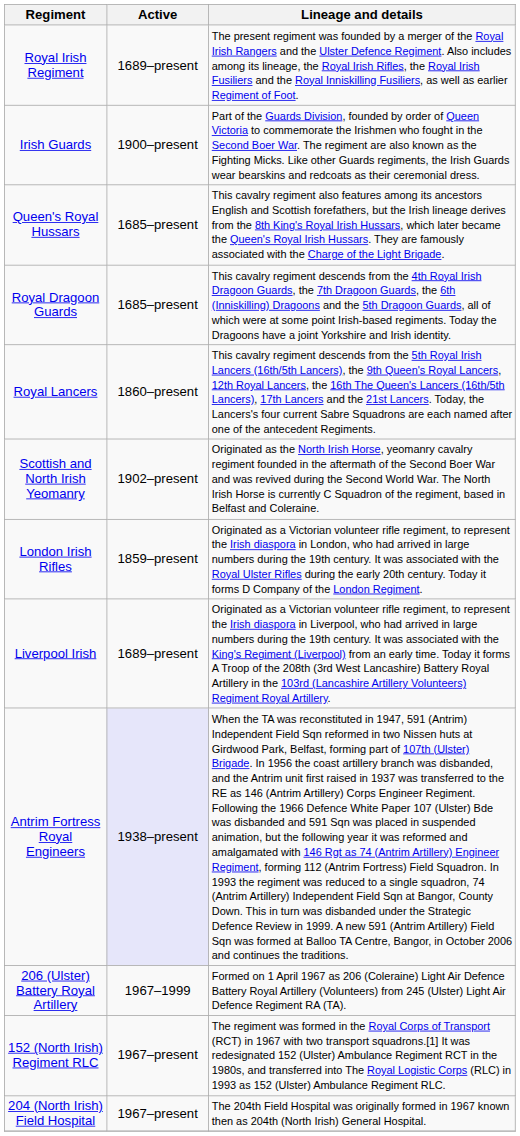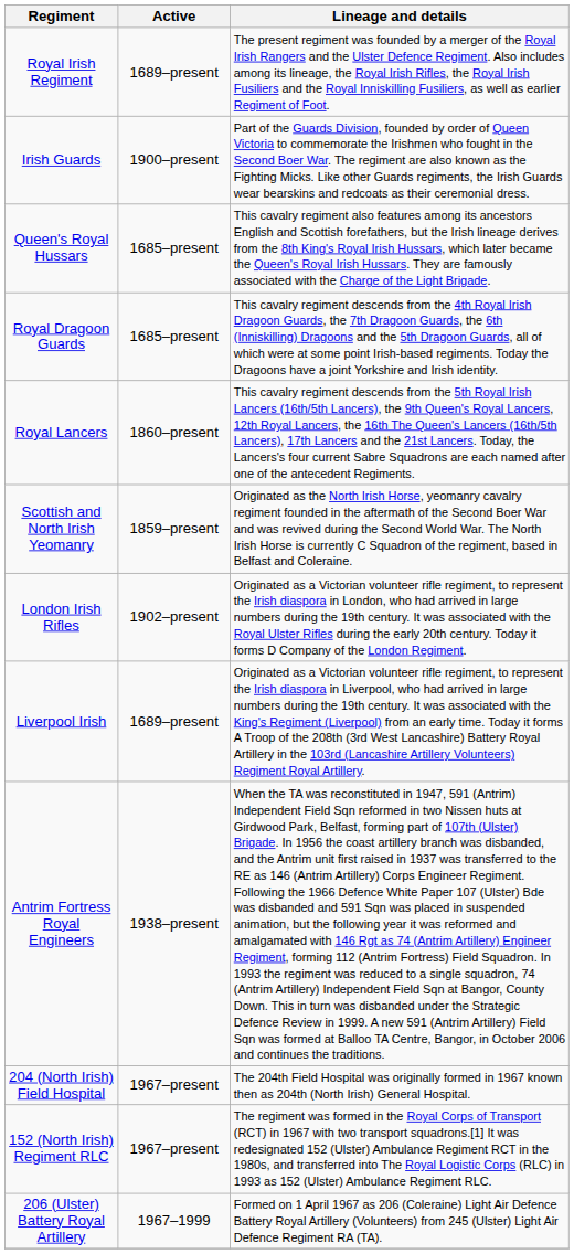Scottish and North Irish Yeomanry | Active: 1902–present -> 1859–present
London Irish Rifles | Active: 1859–present -> 1902–present
Antrim Fortress Royal Engineers | Active: lavender background -> no background
rows swapped: 206 (Ulster) Battery Royal Artillery <-> 204 (North Irish) Field Hospital
